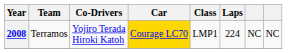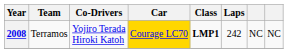2008 | Class: normal -> bold
2008 | Laps: 224 -> 242
